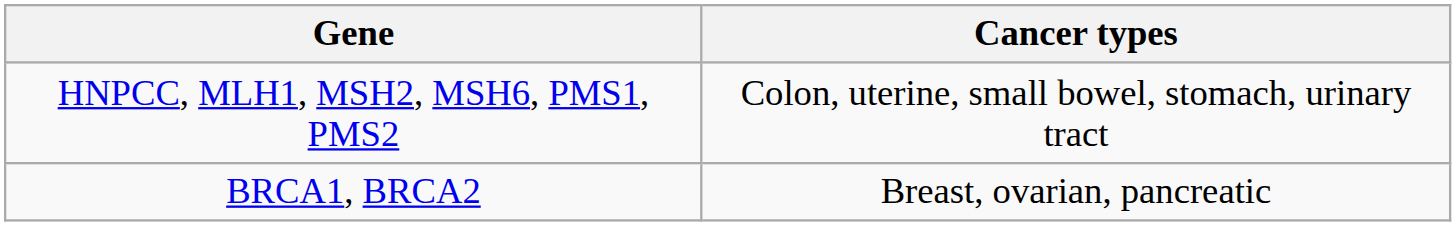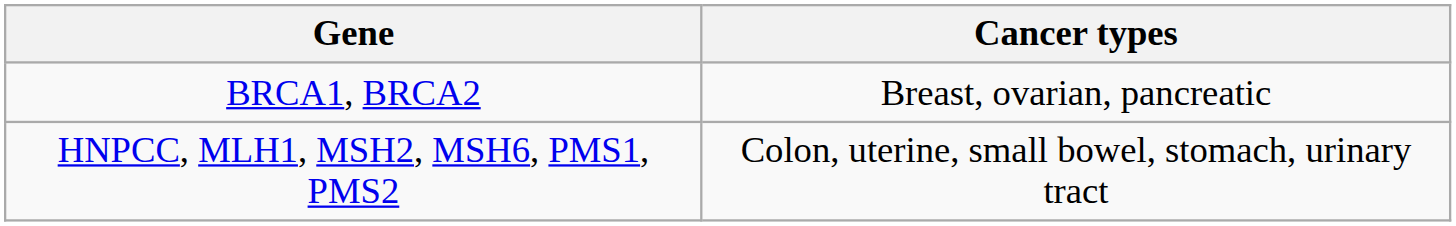rows swapped: BRCA1, BRCA2 <-> HNPCC, MLH1, MSH2, MSH6, PMS1, PMS2
